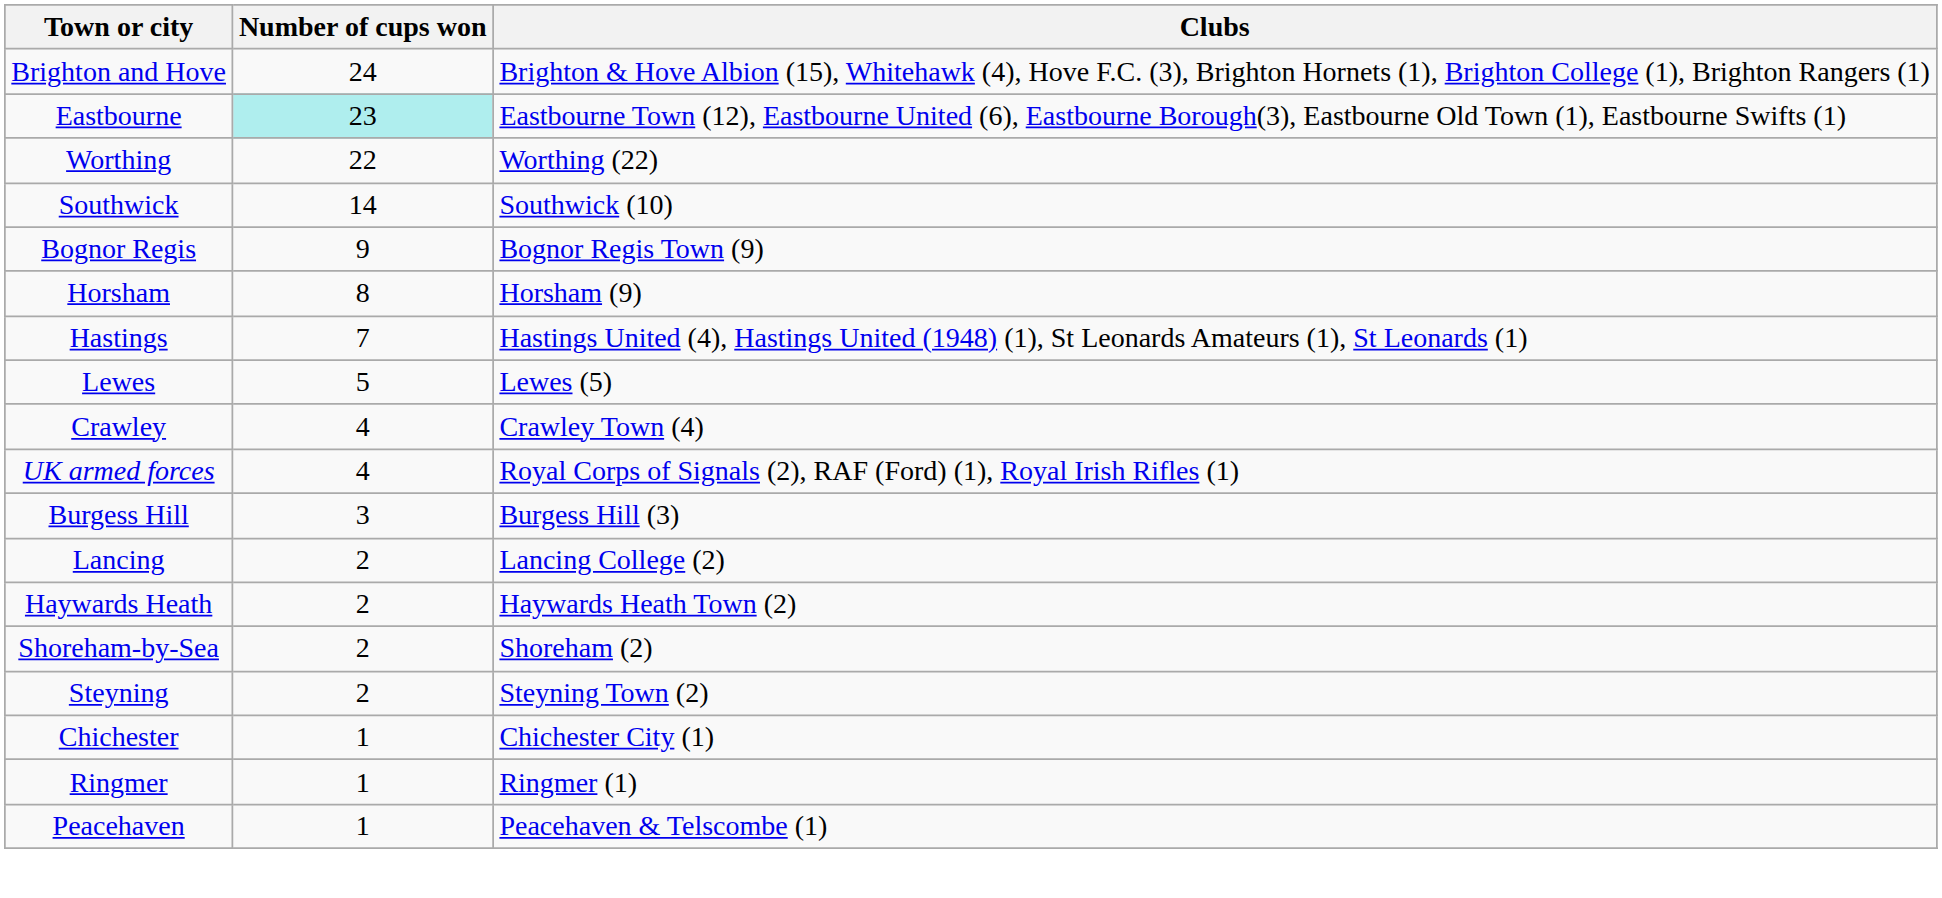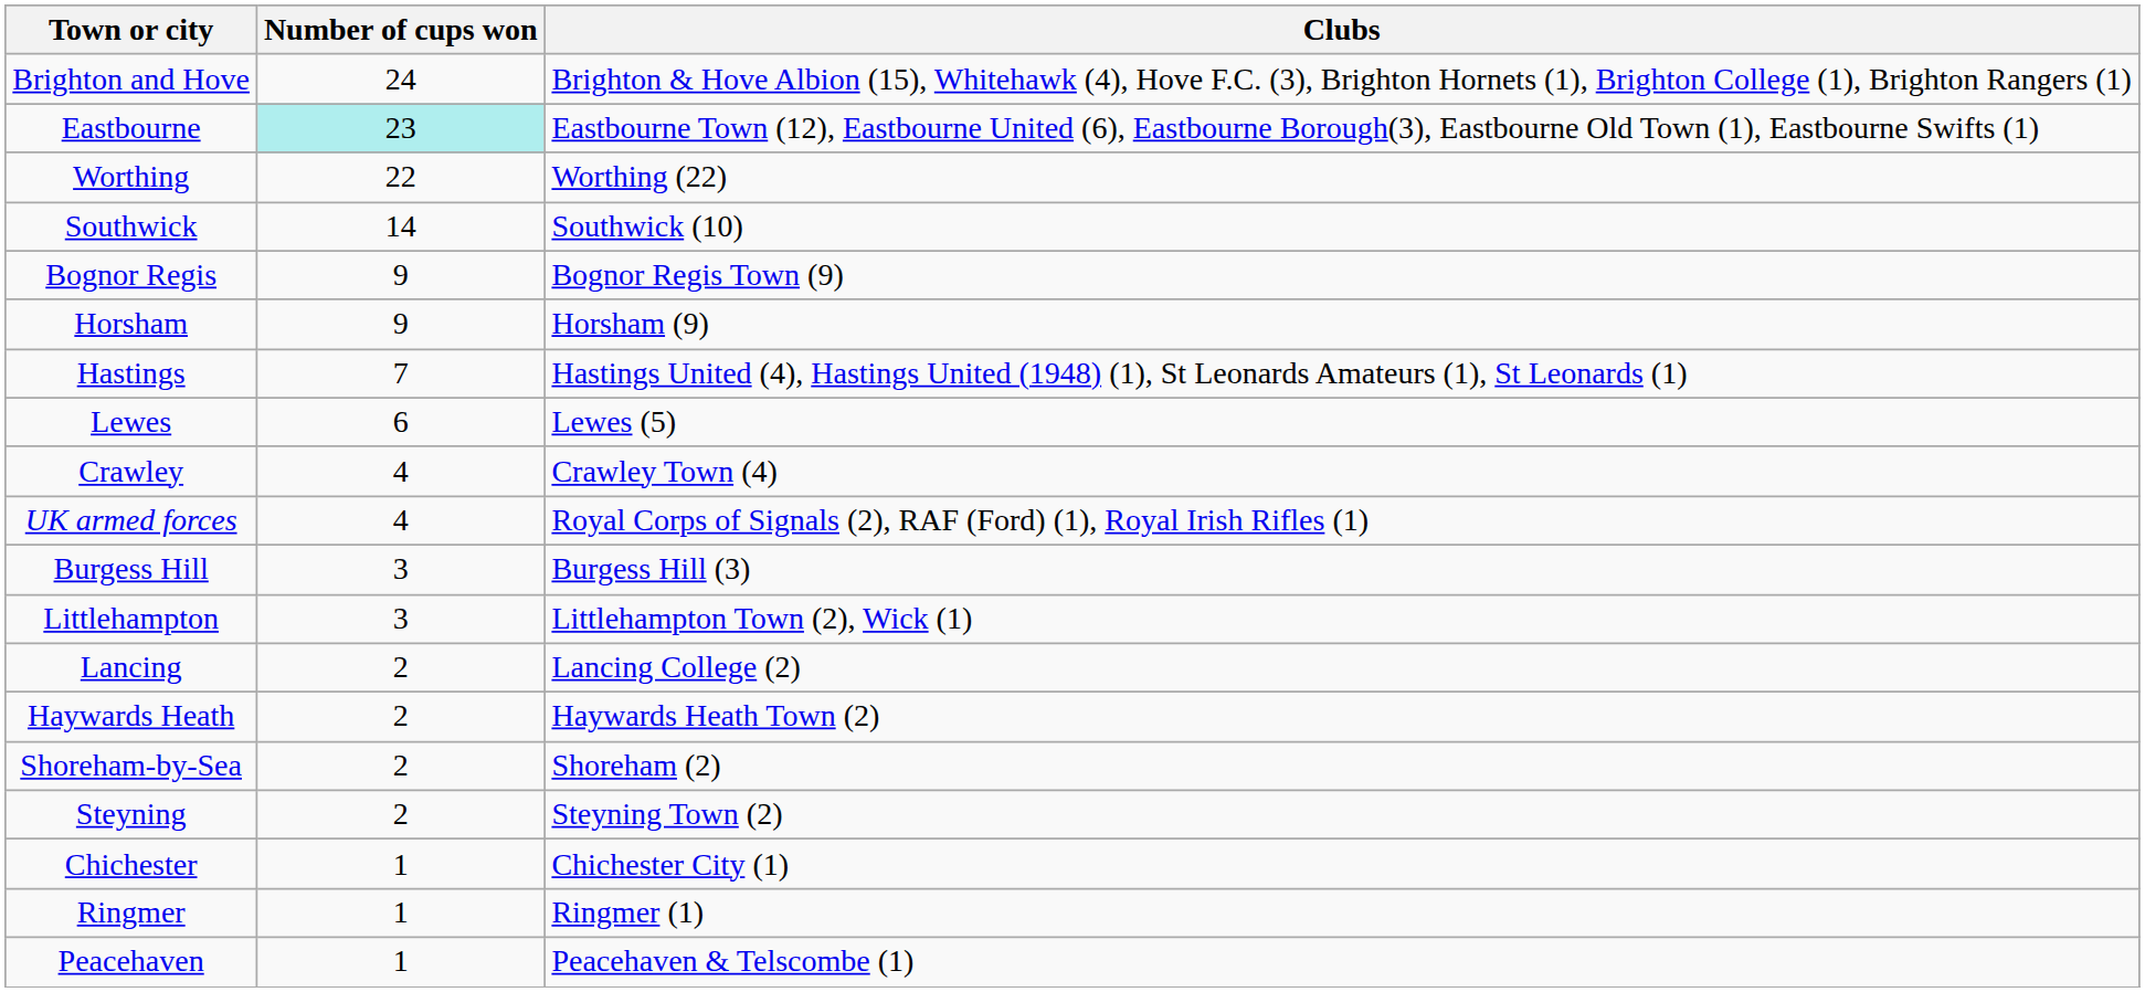Horsham | Number of cups won: 8 -> 9
Lewes | Number of cups won: 5 -> 6
+ row: Littlehampton | 3 | Littlehampton Town (2), Wick (1)
